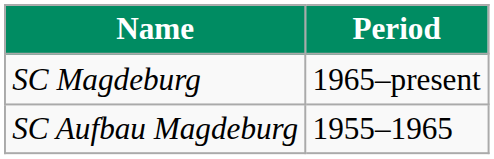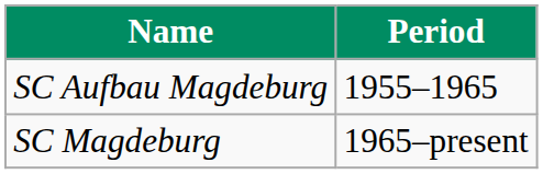rows swapped: SC Aufbau Magdeburg <-> SC Magdeburg
